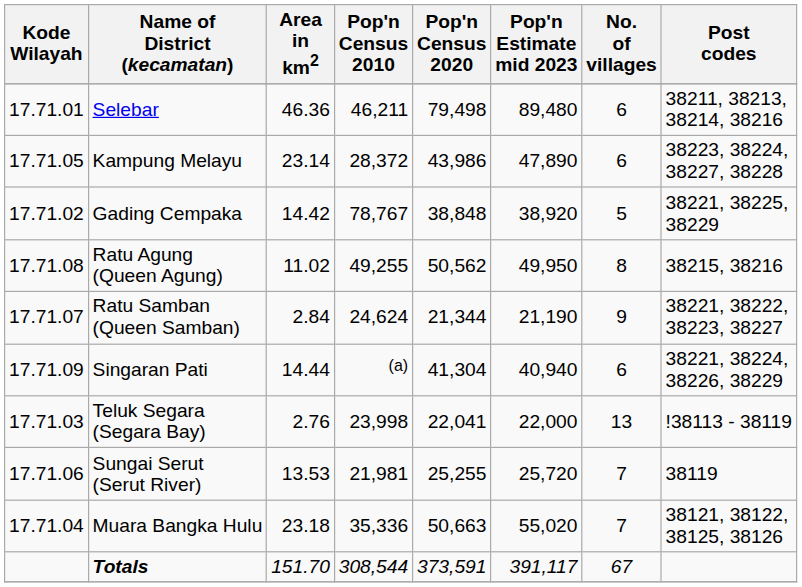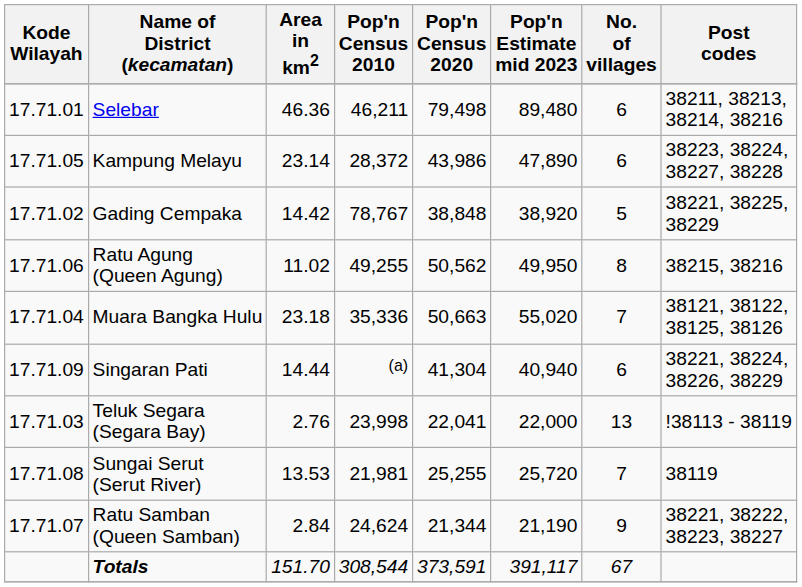Ratu Agung (Queen Agung) | Kode Wilayah: 17.71.08 -> 17.71.06
rows swapped: Ratu Samban (Queen Samban) <-> Muara Bangka Hulu
Sungai Serut (Serut River) | Kode Wilayah: 17.71.06 -> 17.71.08
